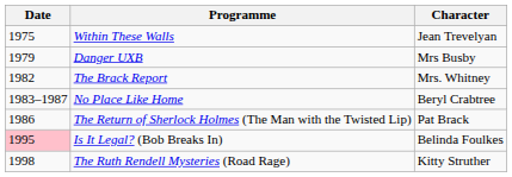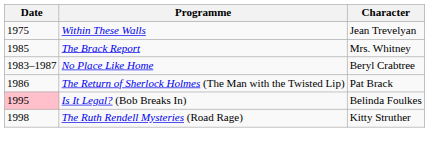- row: 1979 | Danger UXB | Mrs Busby
The Brack Report | Date: 1982 -> 1985
